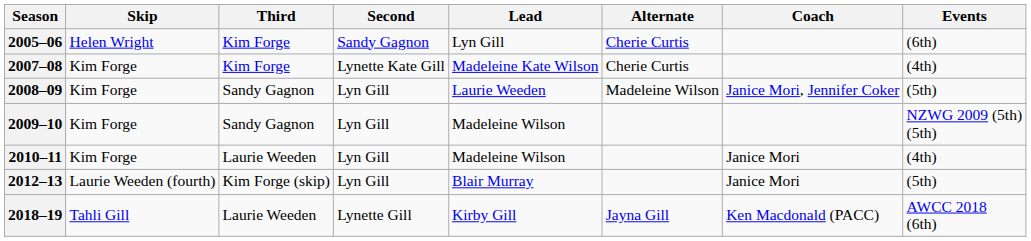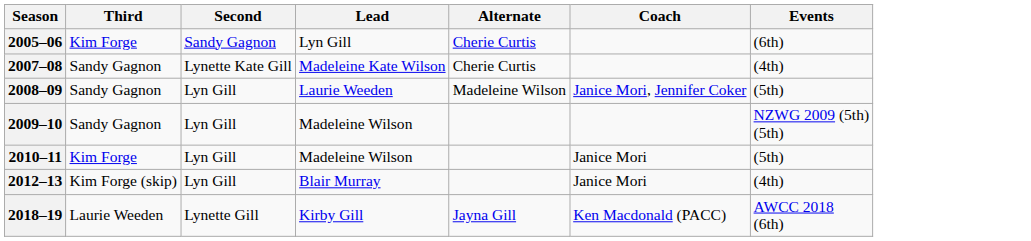- column: Skip | Helen Wright | Kim Forge | Kim Forge | Kim Forge | Kim Forge | Laurie Weeden (fourth) | Tahli Gill
2007–08 | Third: Kim Forge -> Sandy Gagnon
2010–11 | Third: Laurie Weeden -> Kim Forge
2010–11 | Events: (4th) -> (5th)
2012–13 | Events: (5th) -> (4th)
